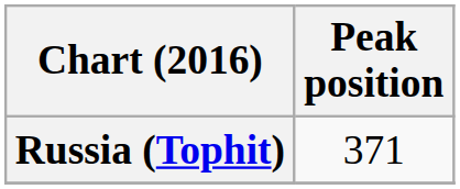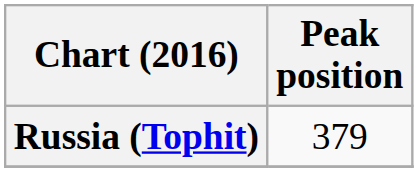Russia (Tophit) | Peak position: 371 -> 379
